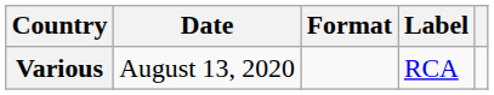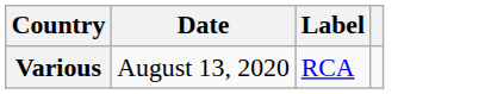- column: Format
